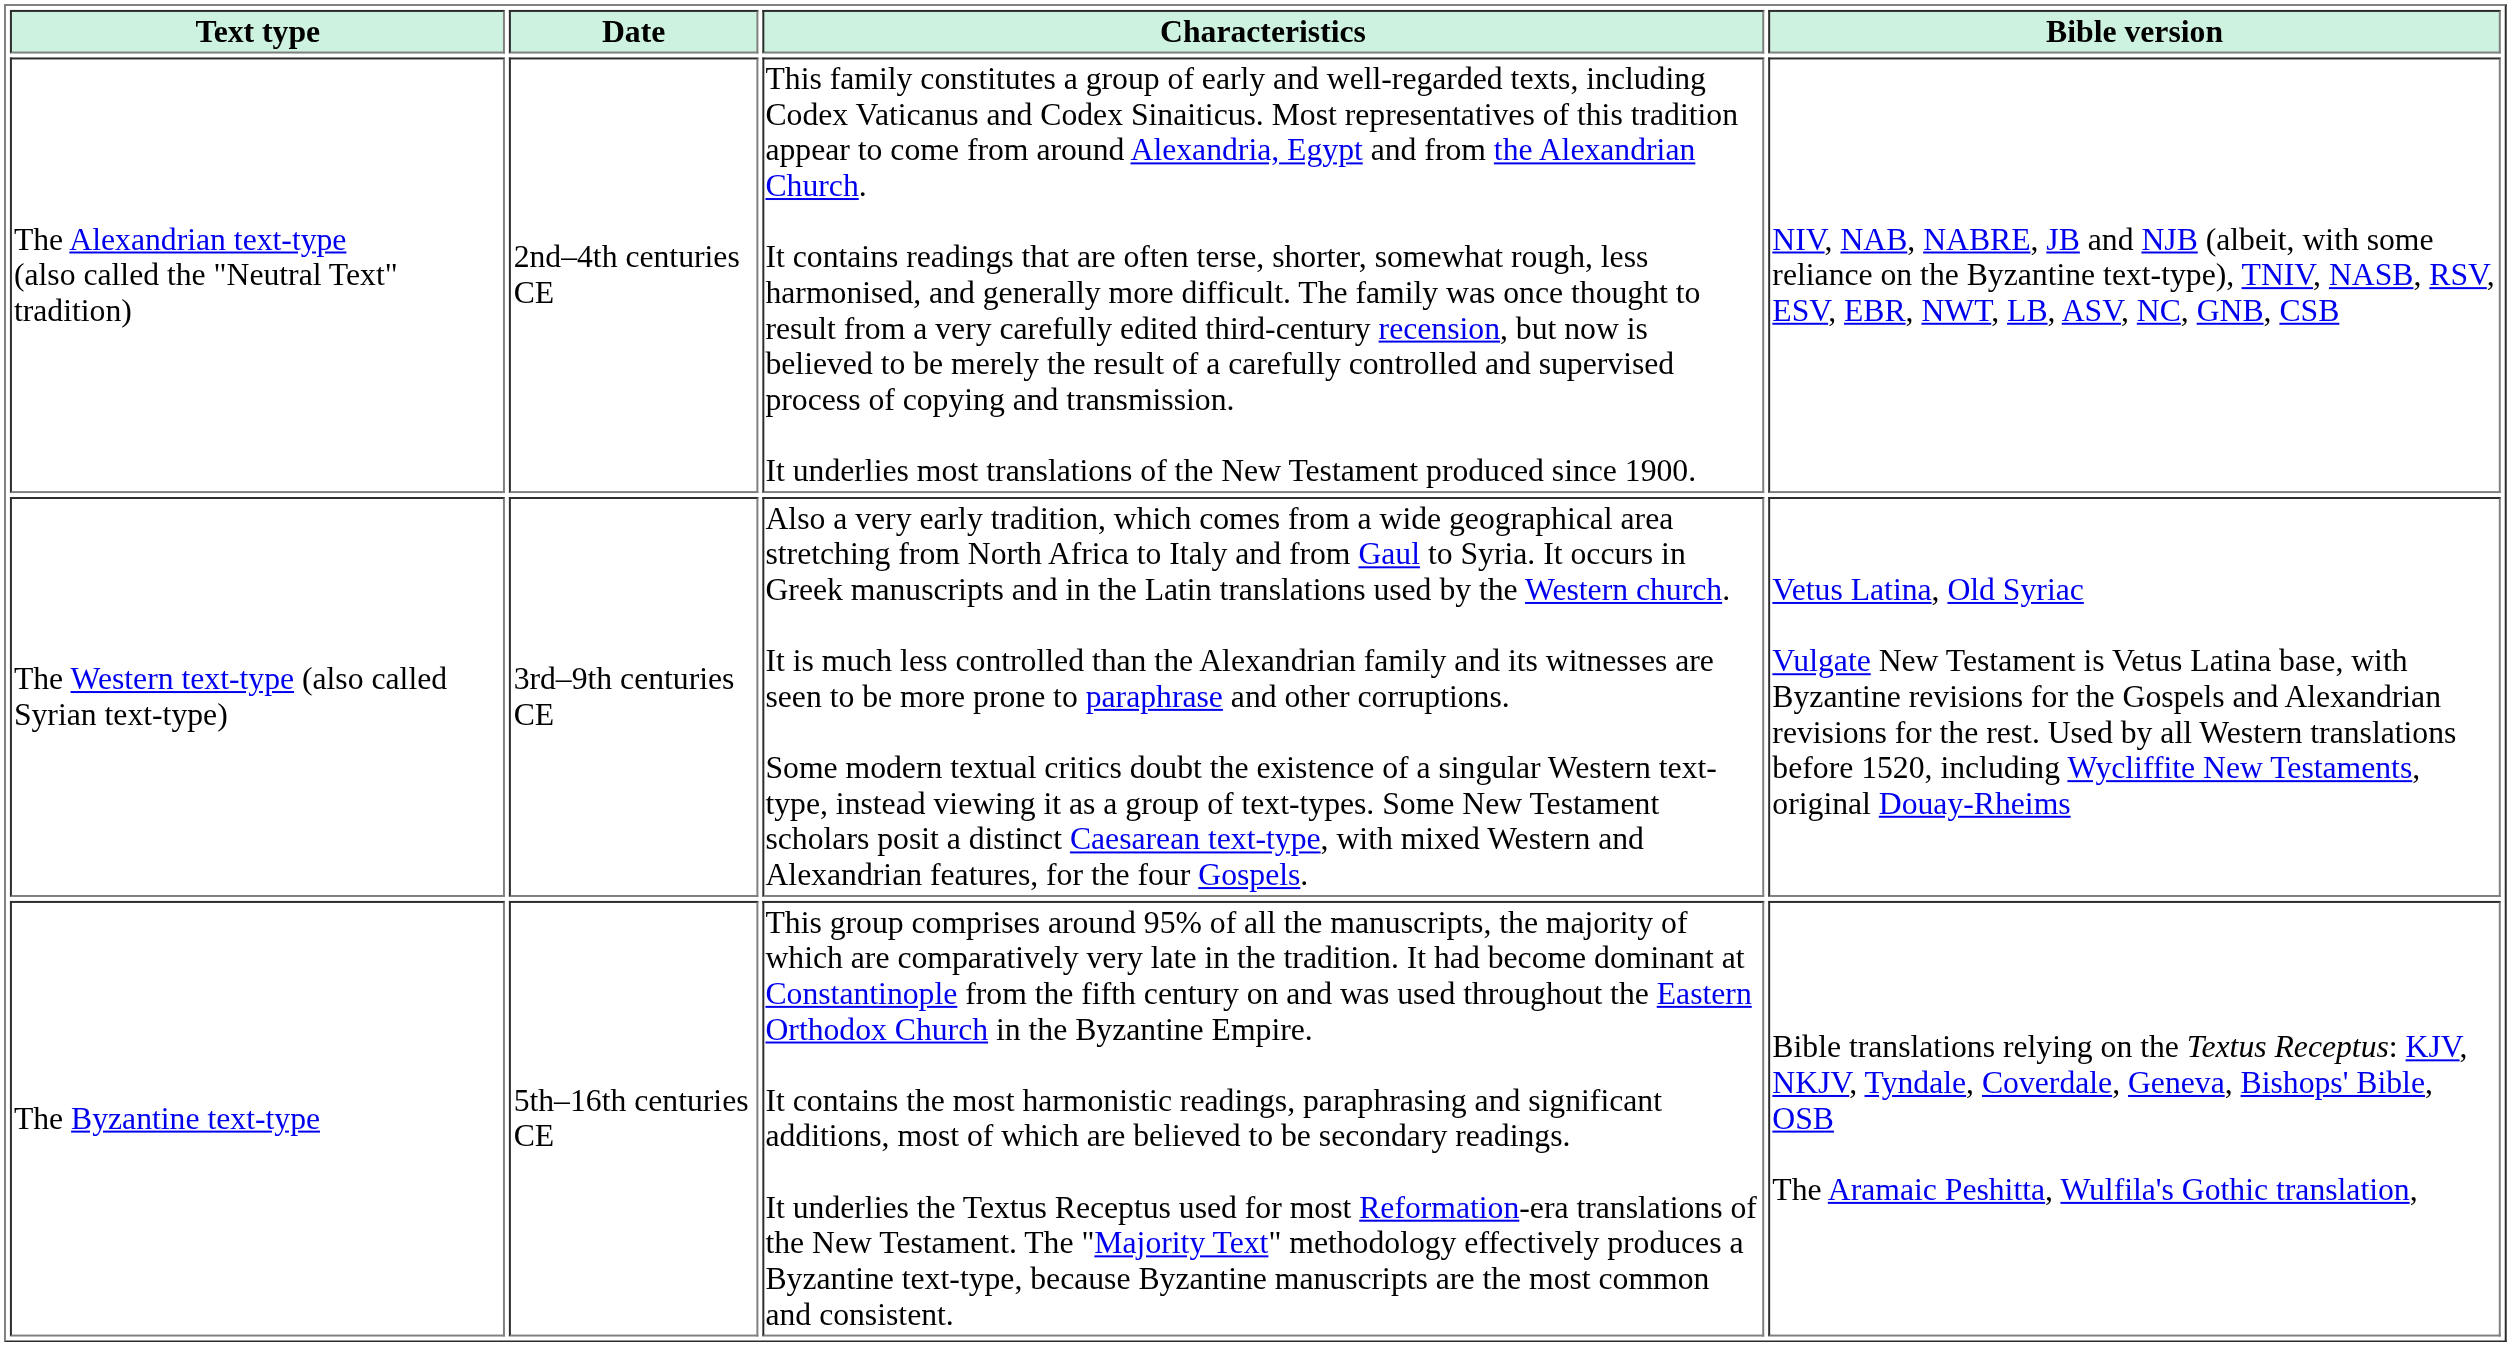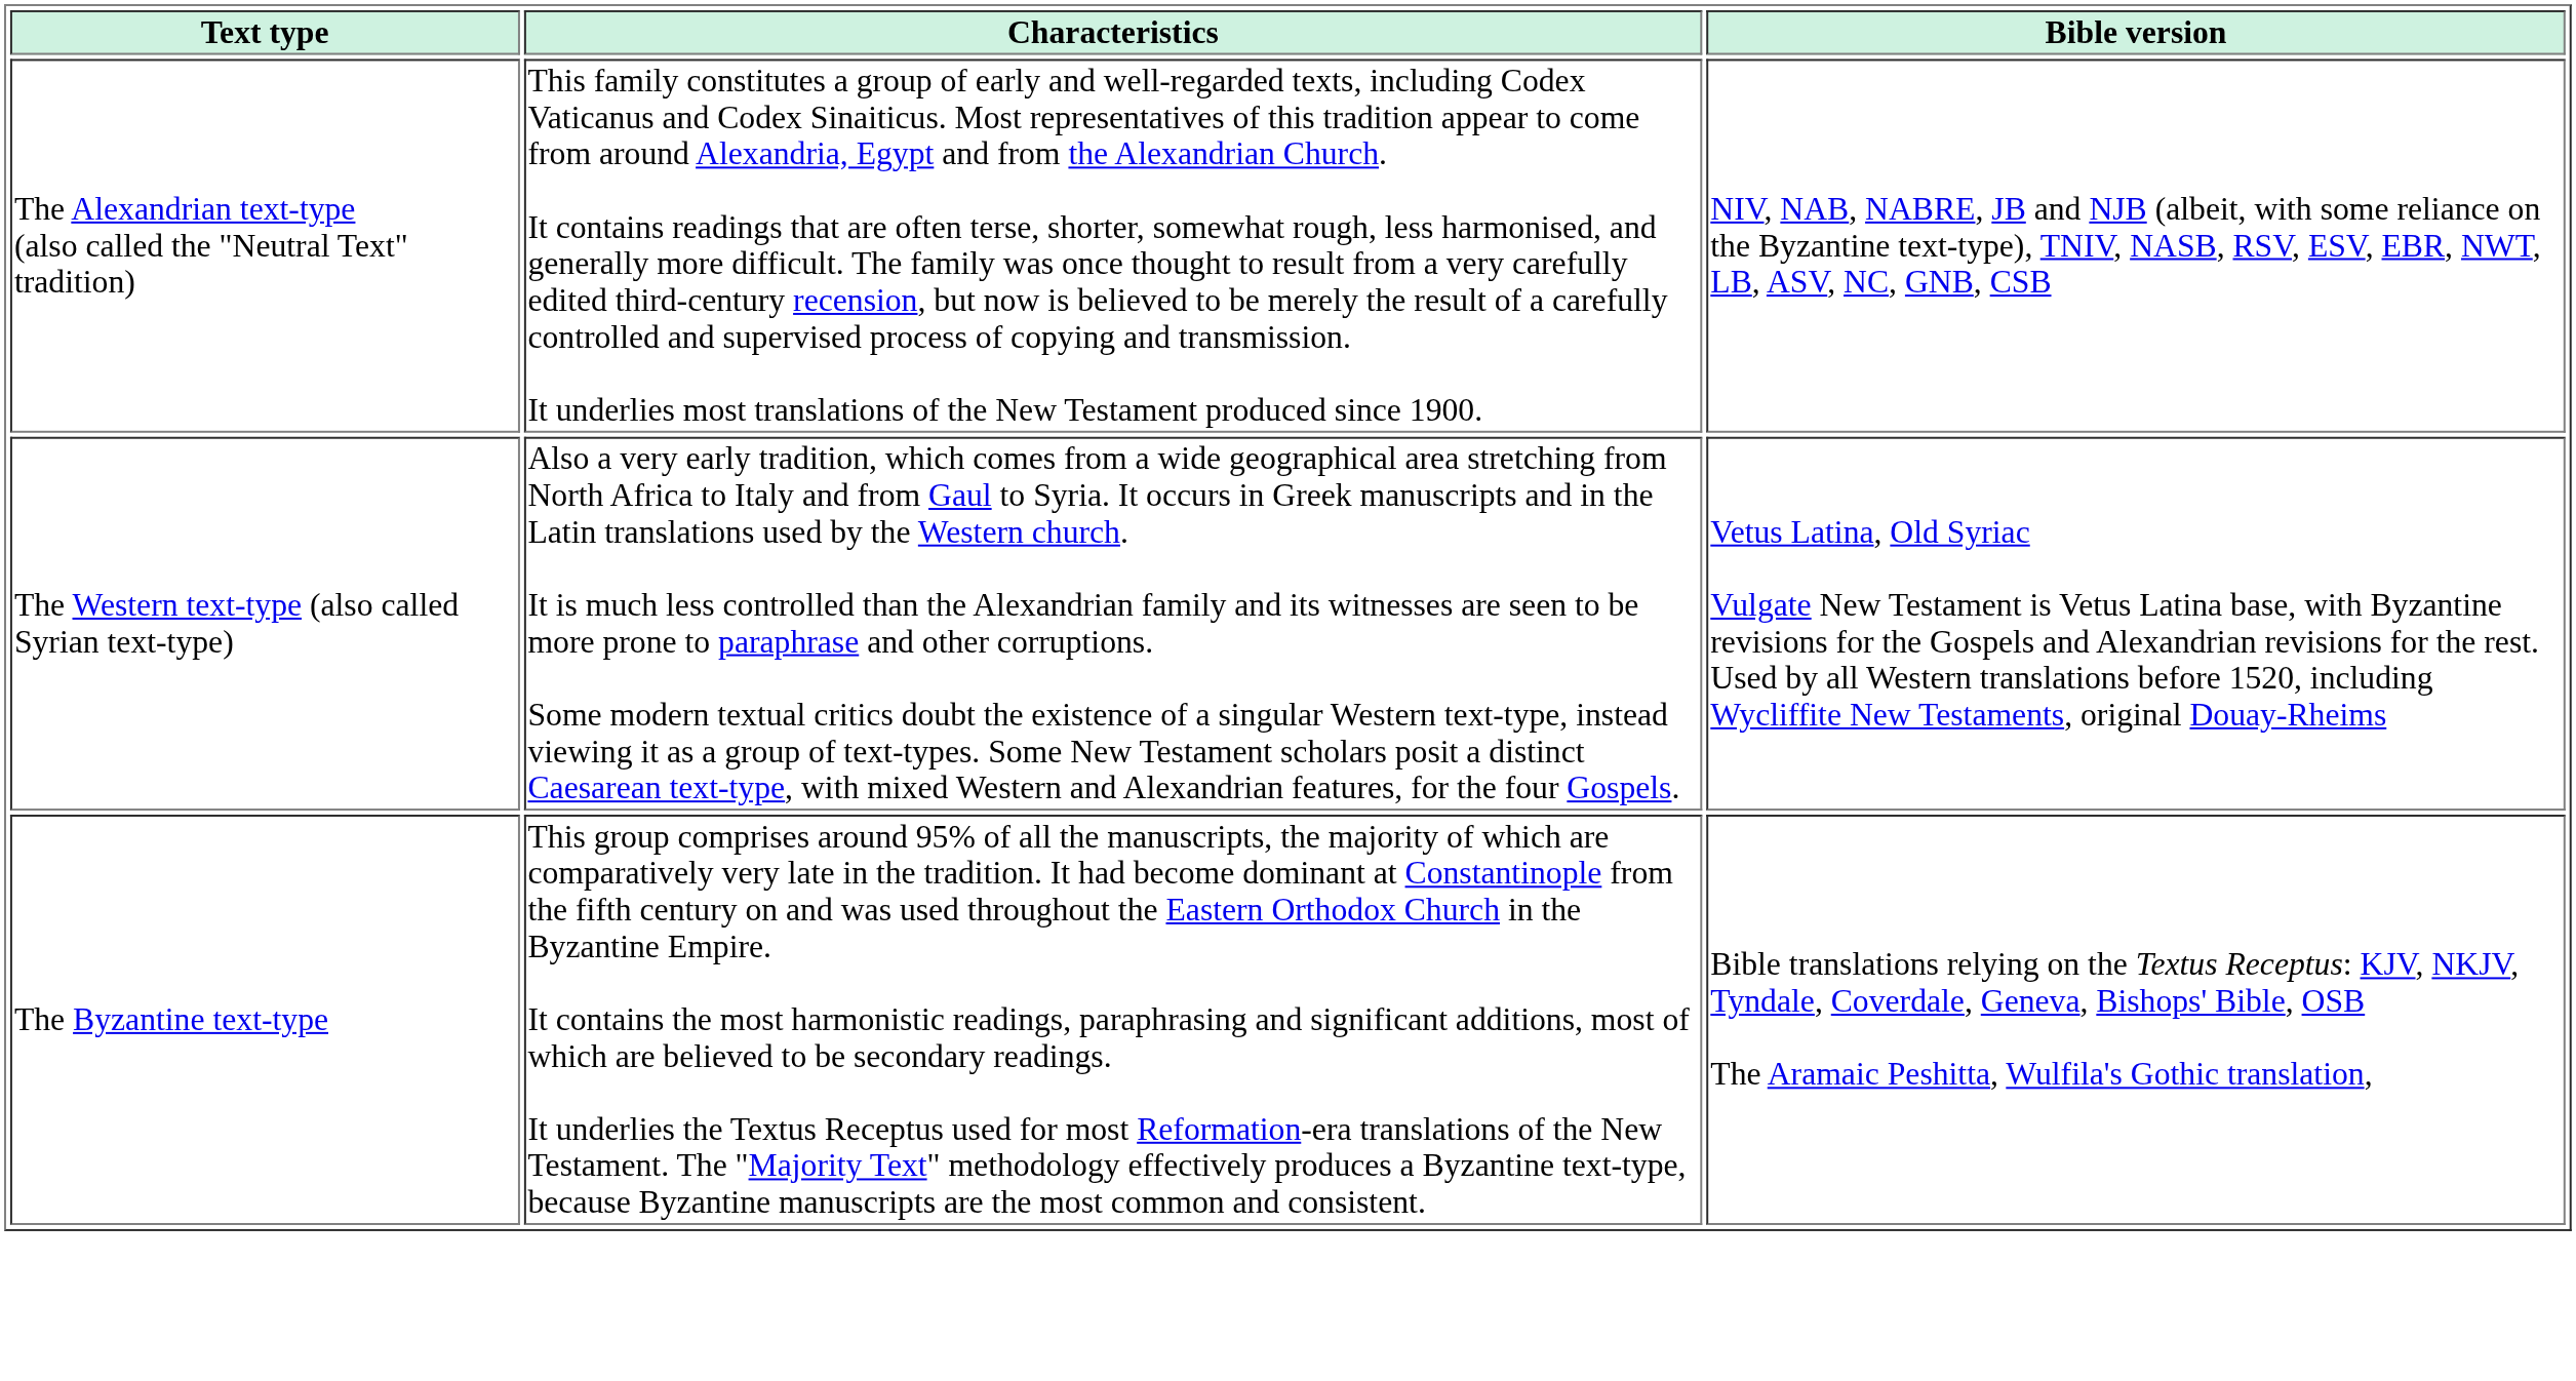- column: Date | 2nd–4th centuries CE | 3rd–9th centuries CE | 5th–16th centuries CE
